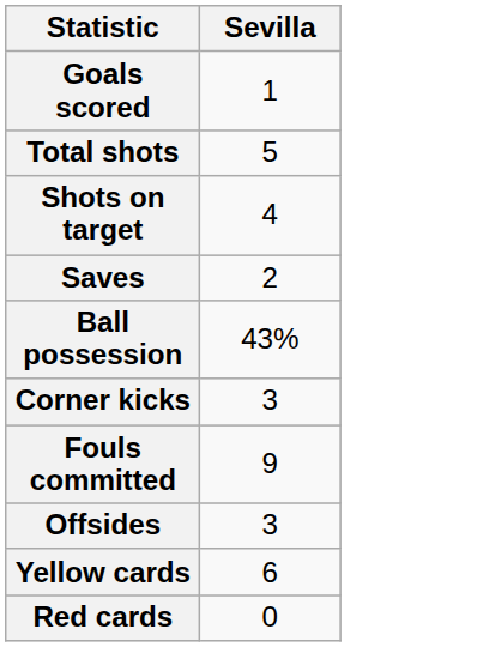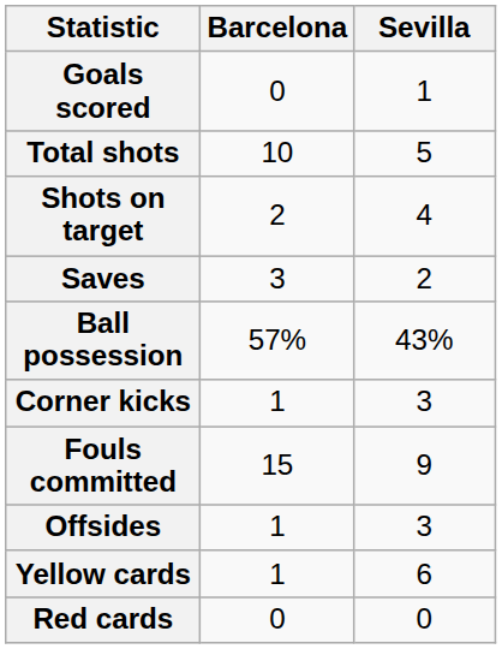+ column: Barcelona | 0 | 10 | 2 | 3 | 57% | 1 | 15 | 1 | 1 | 0
